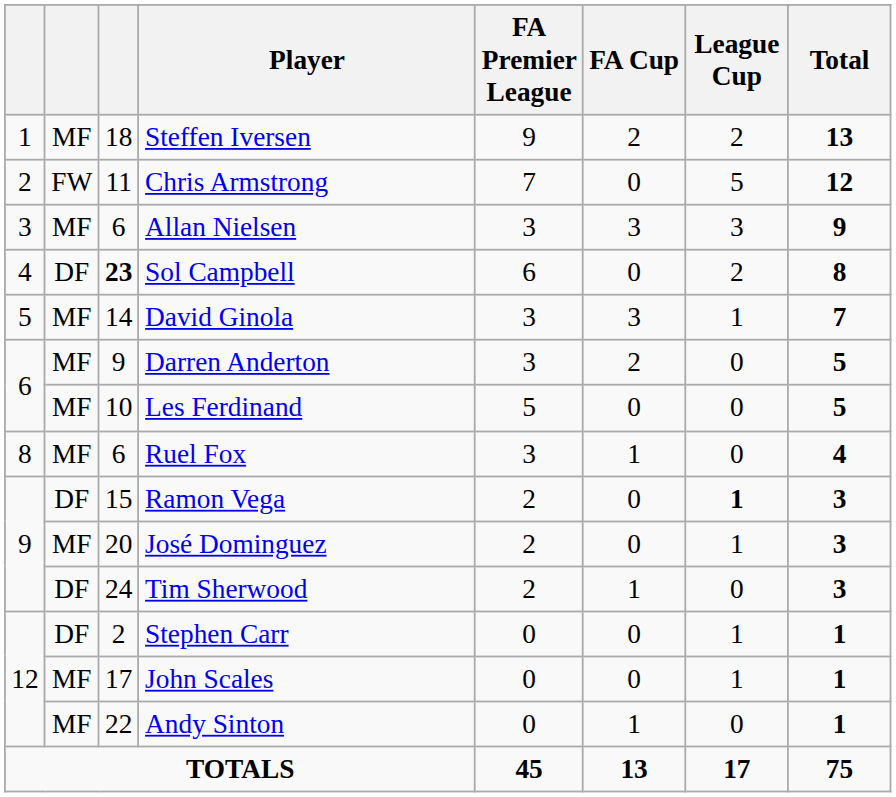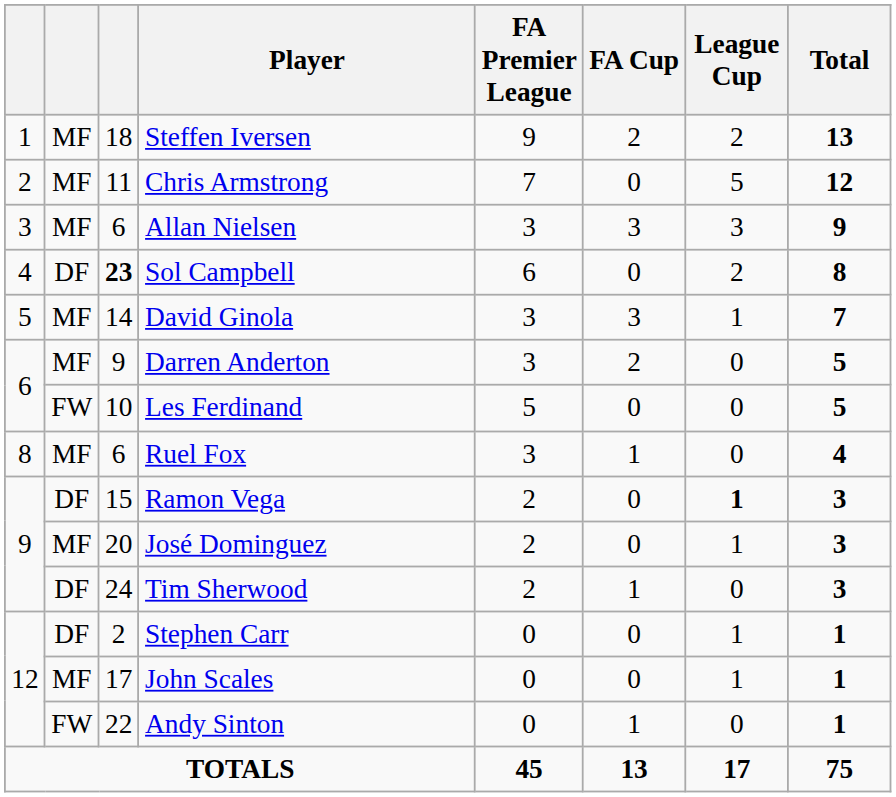Chris Armstrong | column 2: FW -> MF
Les Ferdinand | column 2: MF -> FW
Andy Sinton | column 2: MF -> FW
